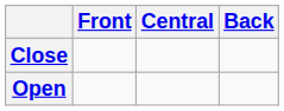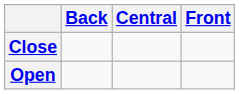columns swapped: Front <-> Back
